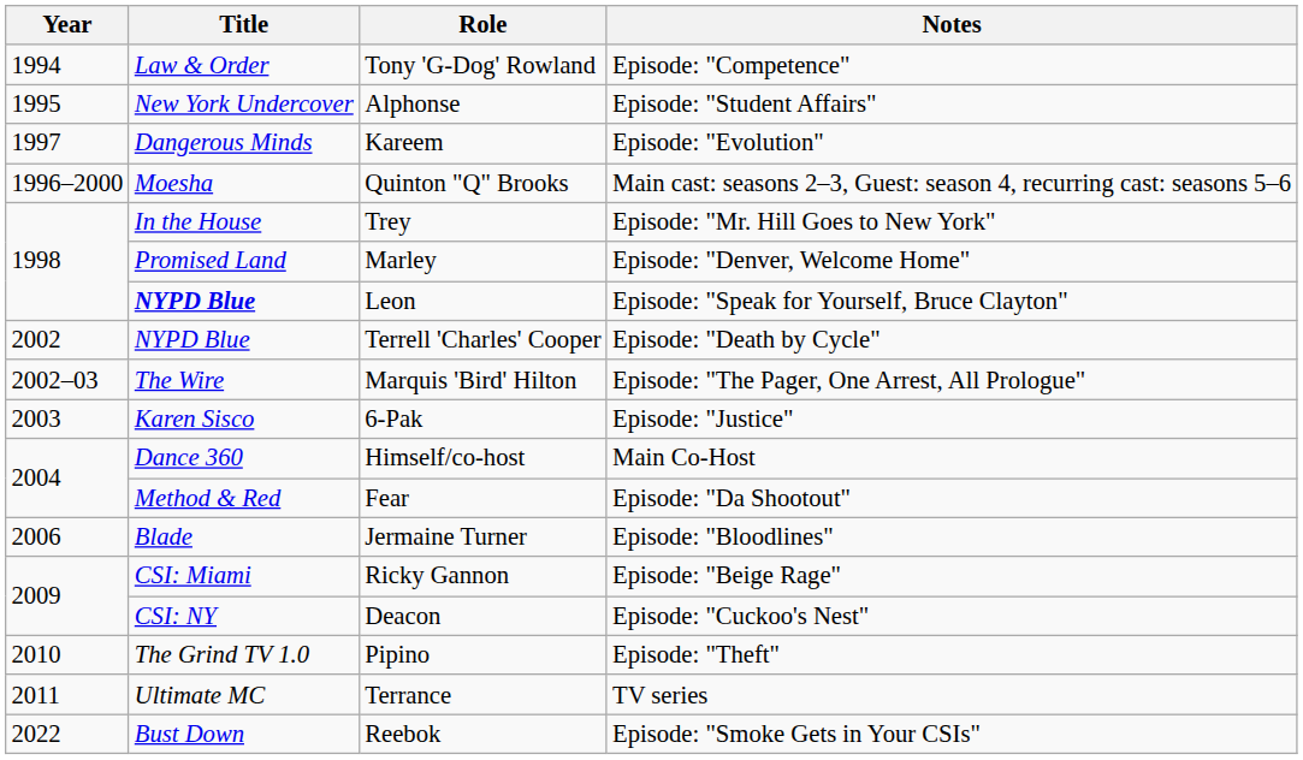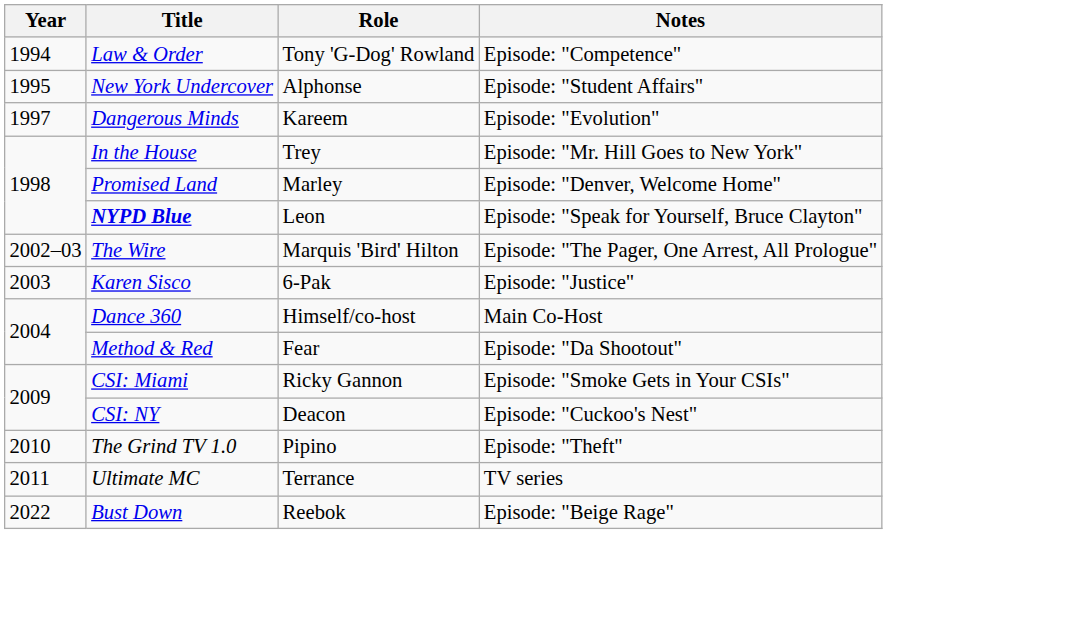- row: 1996–2000 | Moesha | Quinton "Q" Brooks | Main cast: seasons 2–3, Guest: season 4, recurring cast: seasons 5–6
- row: 2002 | NYPD Blue | Terrell 'Charles' Cooper | Episode: "Death by Cycle"
- row: 2006 | Blade | Jermaine Turner | Episode: "Bloodlines"
Ricky Gannon | Notes: Episode: "Beige Rage" -> Episode: "Smoke Gets in Your CSIs"
Reebok | Notes: Episode: "Smoke Gets in Your CSIs" -> Episode: "Beige Rage"
